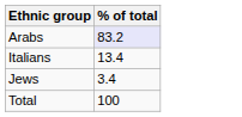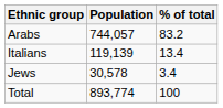+ column: Population | 744,057 | 119,139 | 30,578 | 893,774
Arabs | % of total: lavender background -> no background
